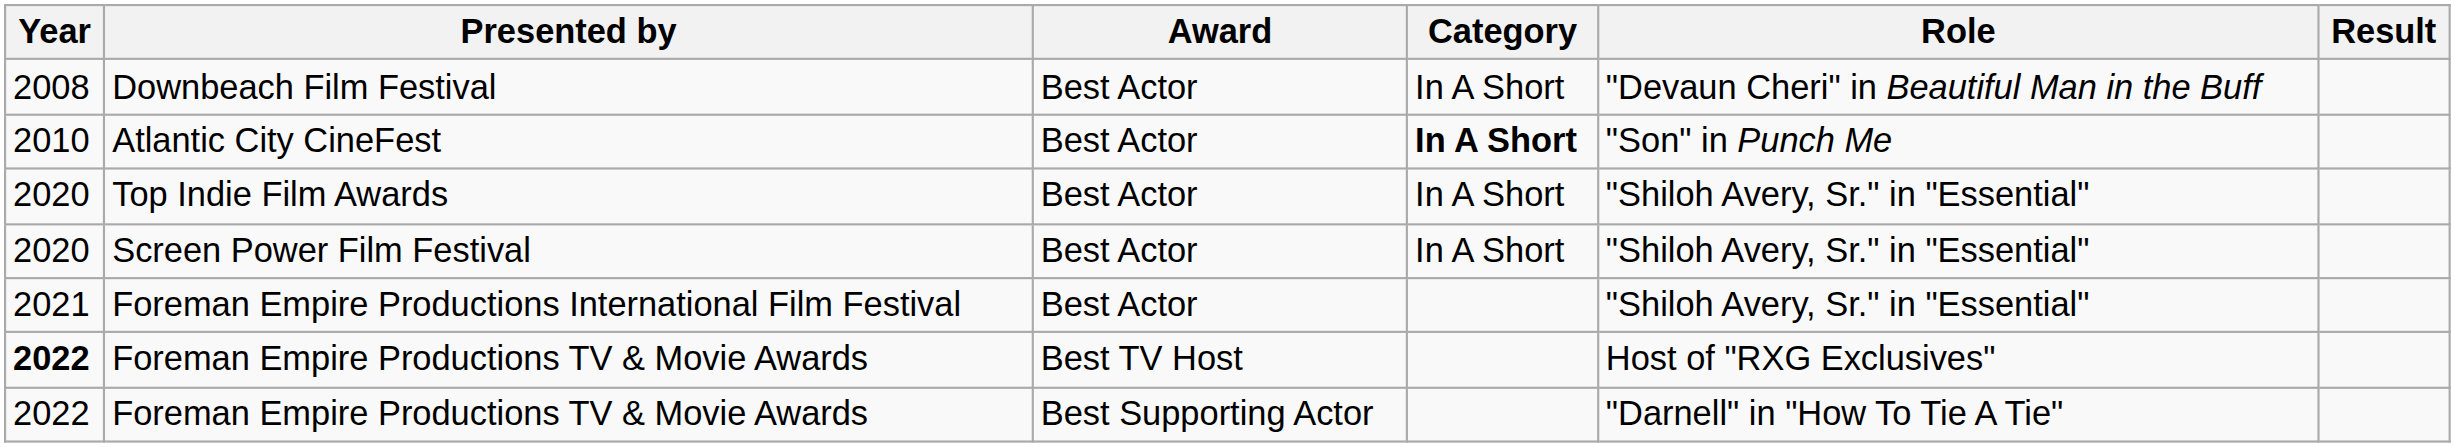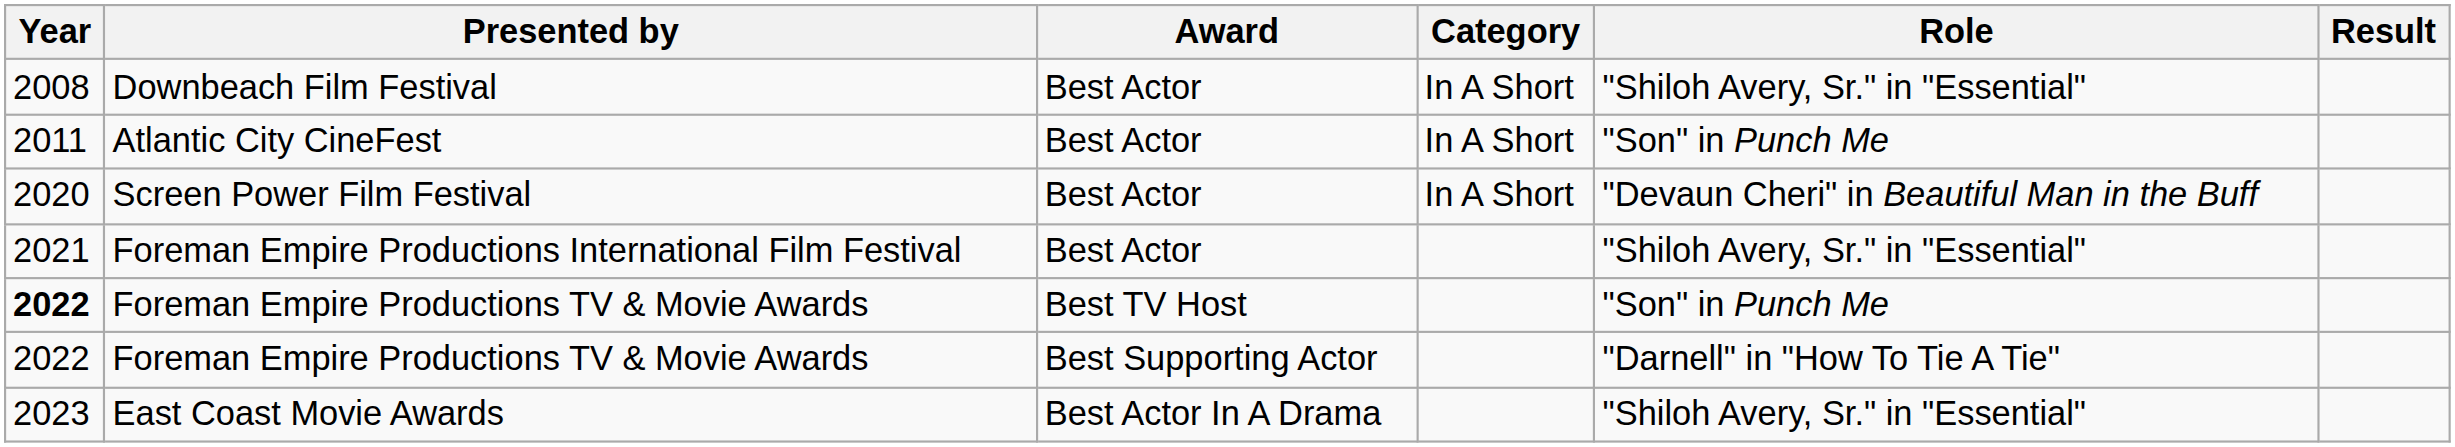Downbeach Film Festival | Role: "Devaun Cheri" in Beautiful Man in the Buff -> "Shiloh Avery, Sr." in "Essential"
Atlantic City CineFest | Year: 2010 -> 2011
Atlantic City CineFest | Category: bold -> normal
- row: 2020 | Top Indie Film Awards | Best Actor | In A Short | "Shiloh Avery, Sr." in "Essential"
Screen Power Film Festival | Role: "Shiloh Avery, Sr." in "Essential" -> "Devaun Cheri" in Beautiful Man in the Buff
Foreman Empire Productions TV & Movie Awards / Best TV Host | Role: Host of "RXG Exclusives" -> "Son" in Punch Me
+ row: 2023 | East Coast Movie Awards | Best Actor In A Drama | "Shiloh Avery, Sr." in "Essential"
